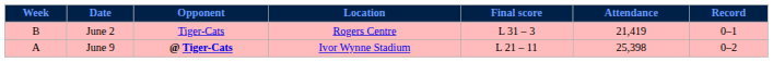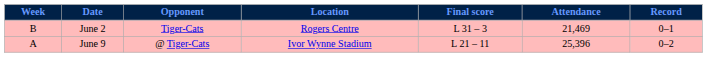June 2 | Attendance: 21,419 -> 21,469
June 9 | Opponent: bold -> normal
June 9 | Attendance: 25,398 -> 25,396
